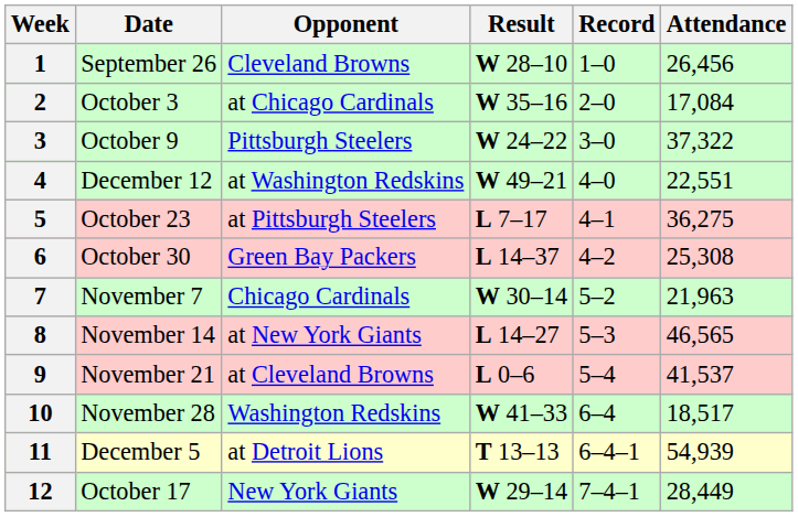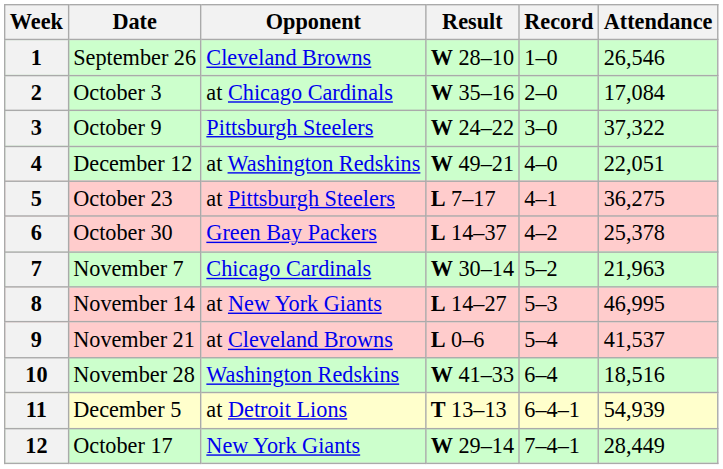1 | Attendance: 26,456 -> 26,546
4 | Attendance: 22,551 -> 22,051
6 | Attendance: 25,308 -> 25,378
8 | Attendance: 46,565 -> 46,995
10 | Attendance: 18,517 -> 18,516
